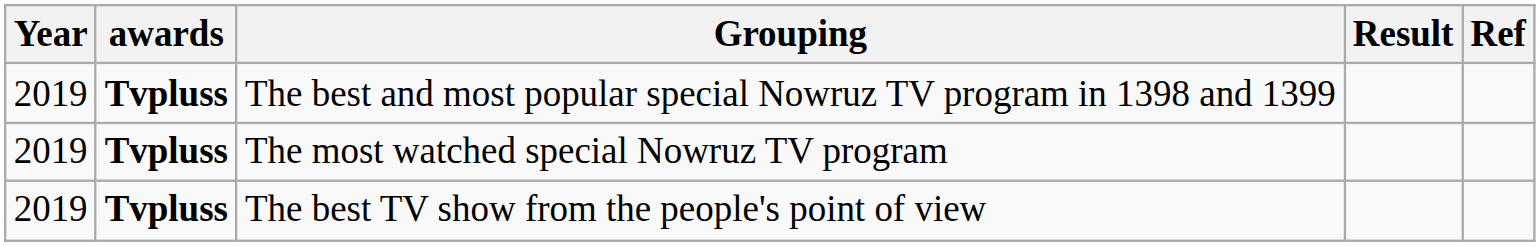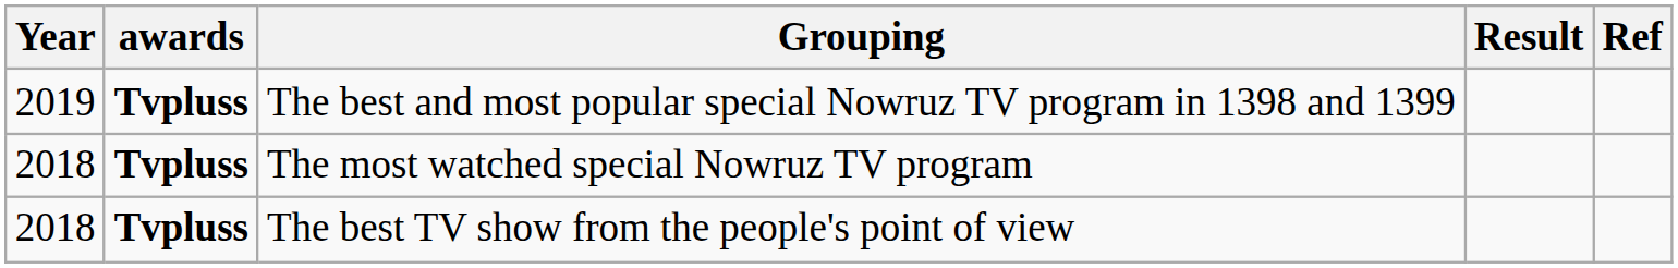The most watched special Nowruz TV program | Year: 2019 -> 2018
The best TV show from the people's point of view | Year: 2019 -> 2018
